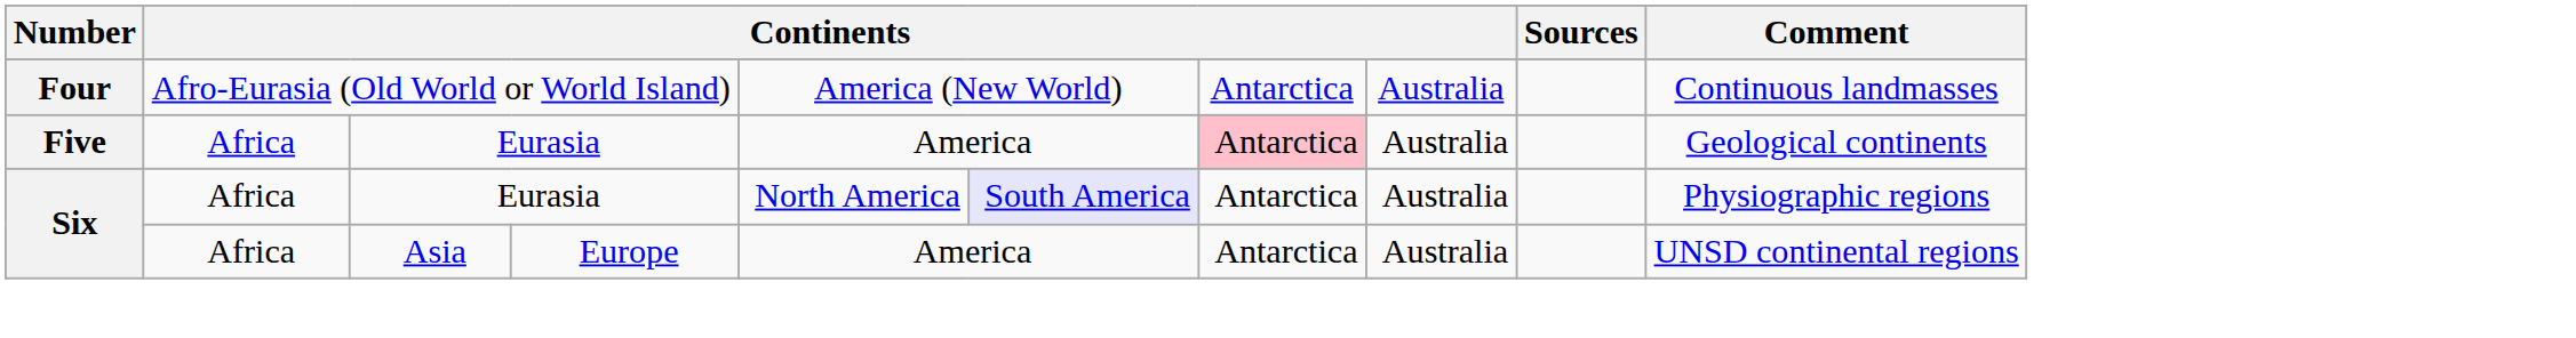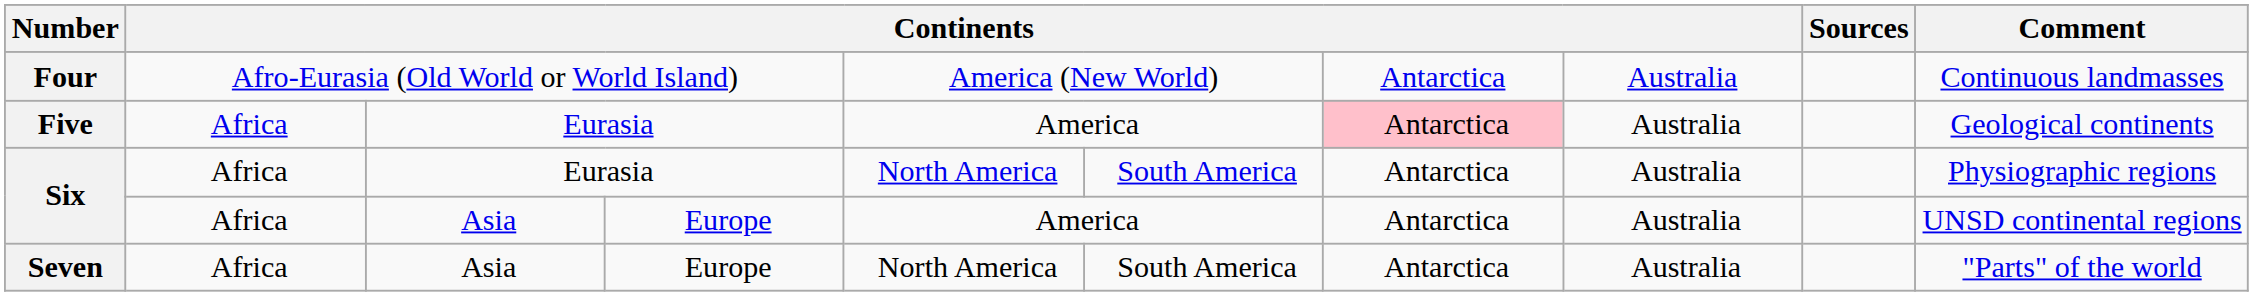Six / Eurasia | column 6: lavender background -> no background
+ row: Seven | Africa | Asia | Europe | North America | South America | Antarctica | Australia | "Parts" of the world
